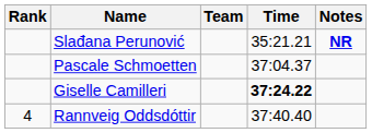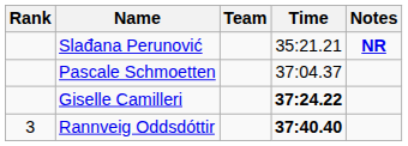Rannveig Oddsdóttir | Rank: 4 -> 3
Rannveig Oddsdóttir | Time: normal -> bold
